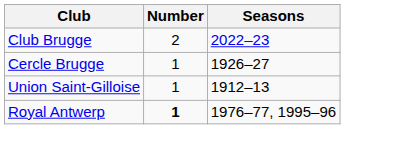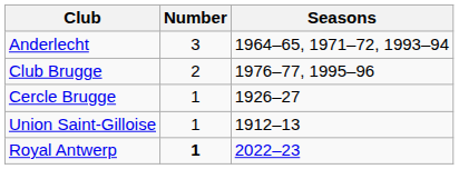+ row: Anderlecht | 3 | 1964–65, 1971–72, 1993–94
Club Brugge | Seasons: 2022–23 -> 1976–77, 1995–96
Royal Antwerp | Seasons: 1976–77, 1995–96 -> 2022–23
